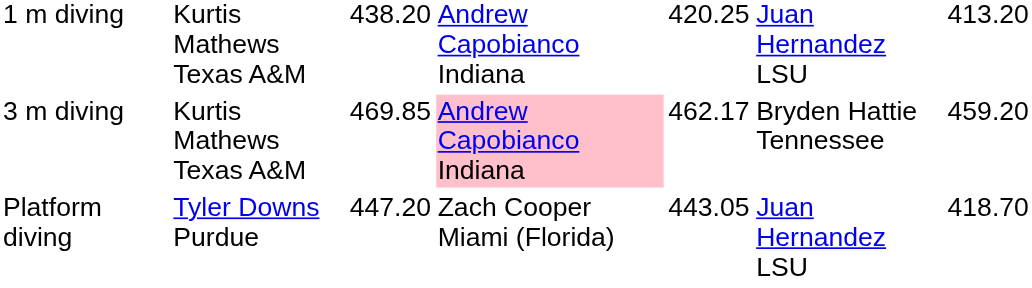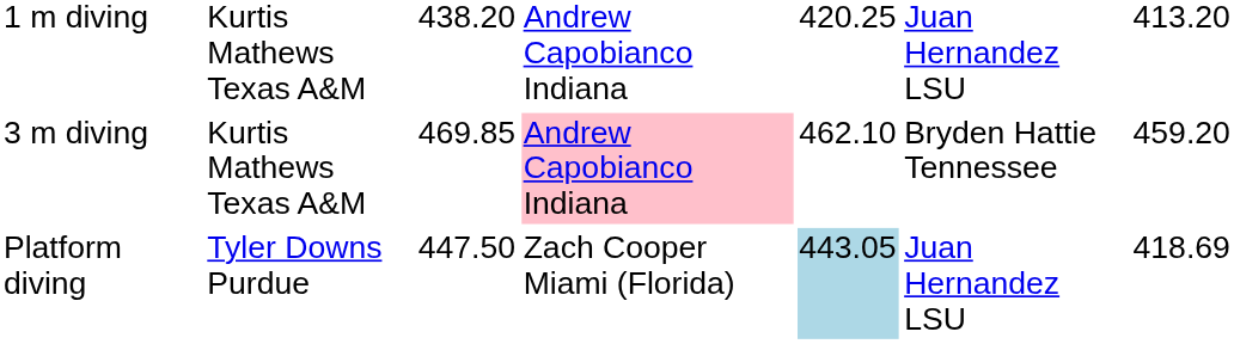3 m diving | column 5: 462.17 -> 462.10
Platform diving | column 3: 447.20 -> 447.50
Platform diving | column 5: no background -> lightblue background
Platform diving | column 7: 418.70 -> 418.69
